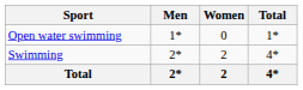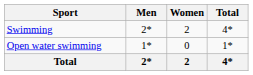rows swapped: Open water swimming <-> Swimming
